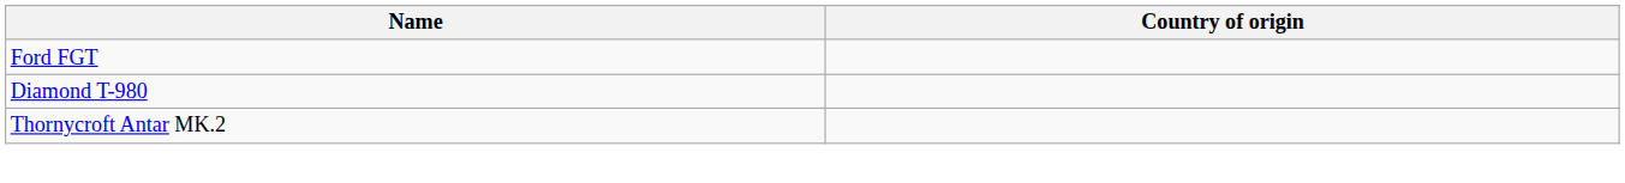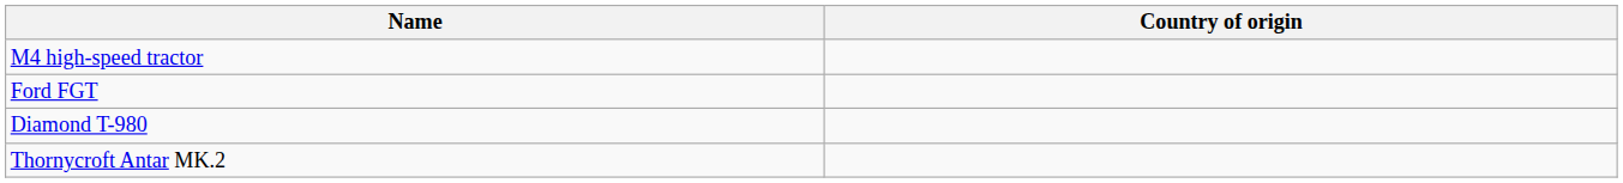+ row: M4 high-speed tractor
